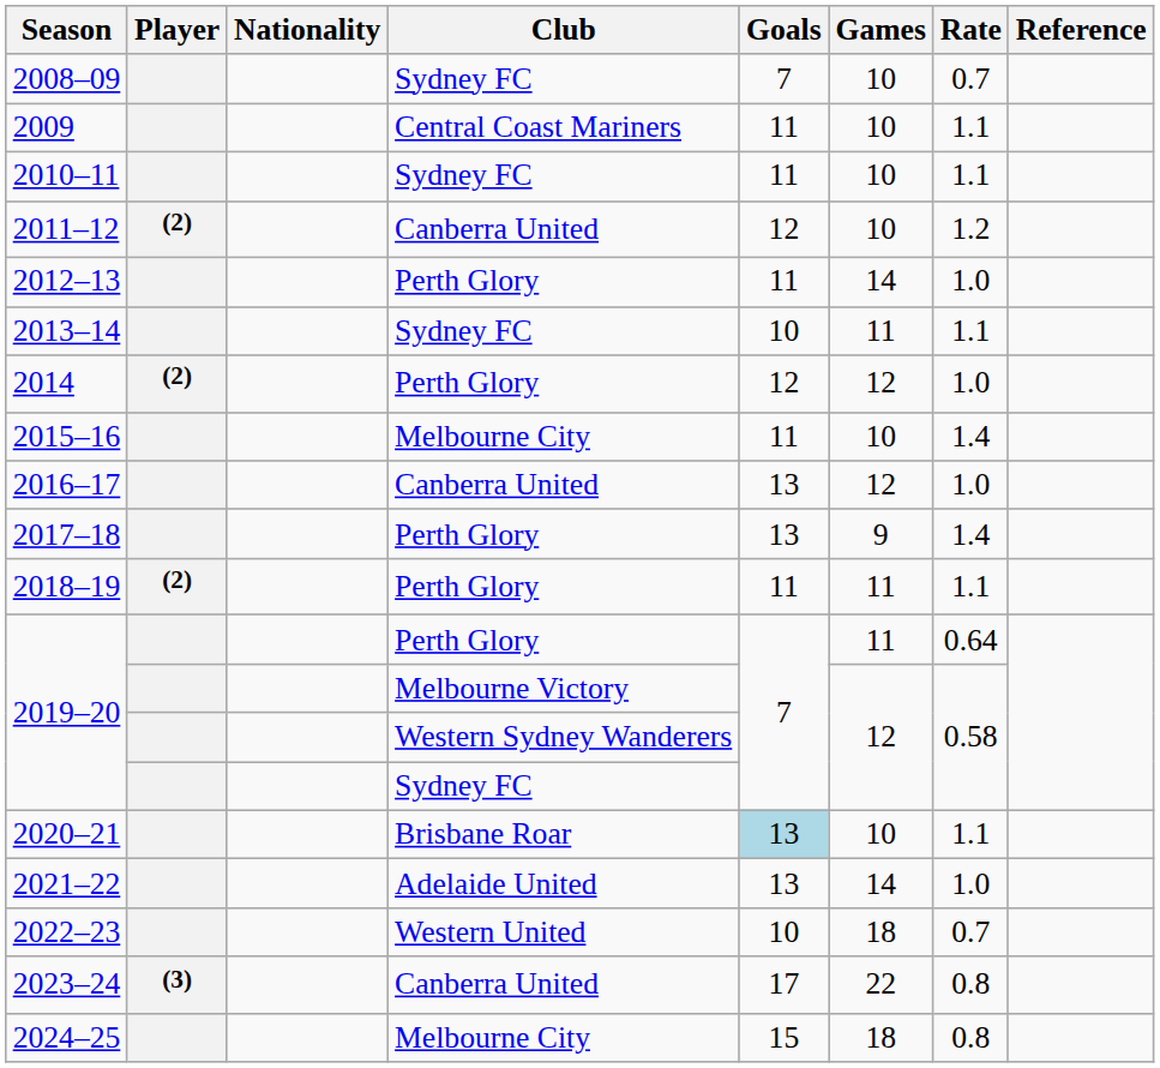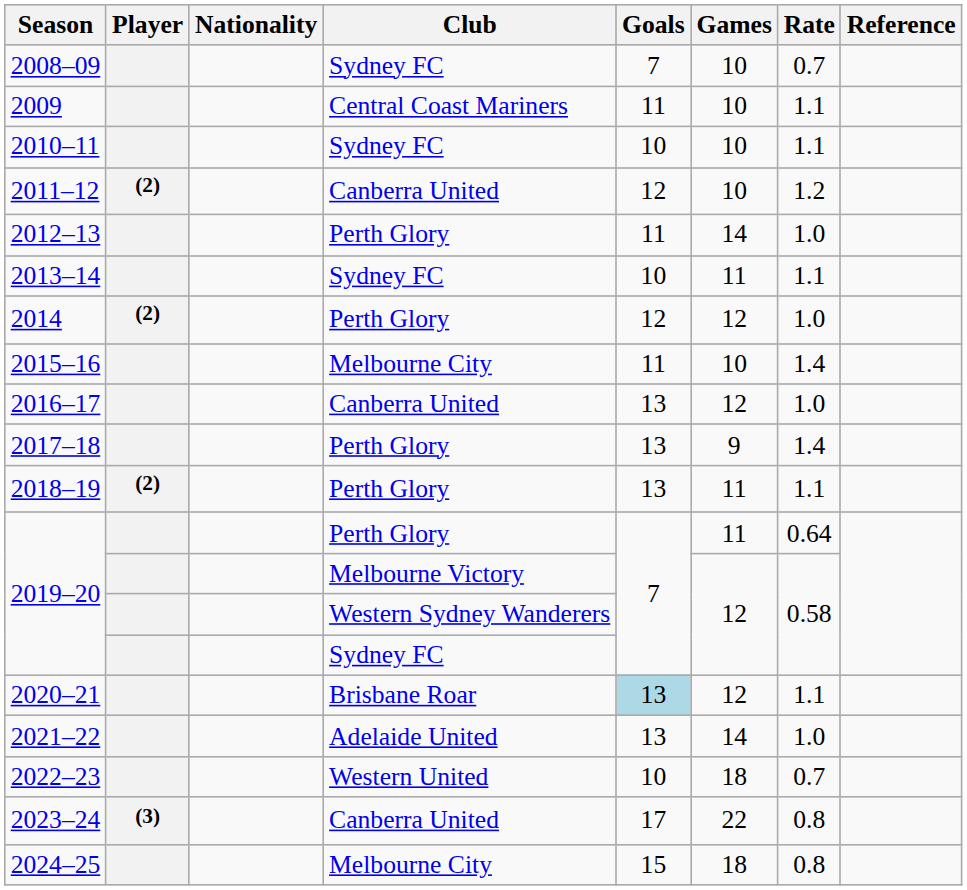2010–11 | Goals: 11 -> 10
2018–19 | Goals: 11 -> 13
2020–21 | Games: 10 -> 12
